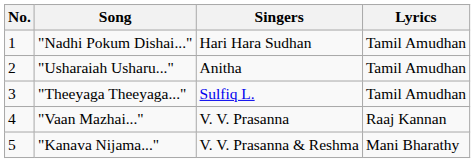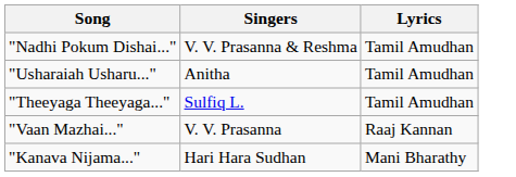- column: No. | 1 | 2 | 3 | 4 | 5
"Nadhi Pokum Dishai..." | Singers: Hari Hara Sudhan -> V. V. Prasanna & Reshma
"Kanava Nijama..." | Singers: V. V. Prasanna & Reshma -> Hari Hara Sudhan
